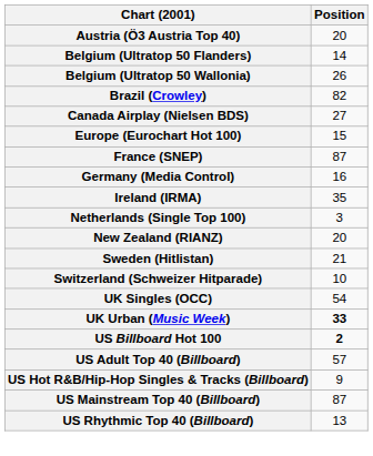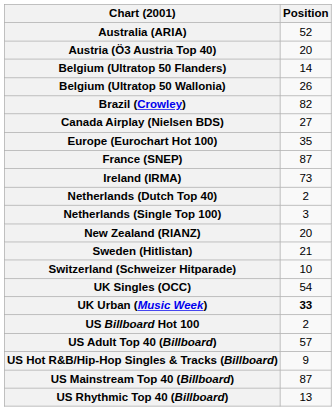+ row: Australia (ARIA) | 52
Europe (Eurochart Hot 100) | Position: 15 -> 35
- row: Germany (Media Control) | 16
Ireland (IRMA) | Position: 35 -> 73
+ row: Netherlands (Dutch Top 40) | 2
US Billboard Hot 100 | Position: bold -> normal
